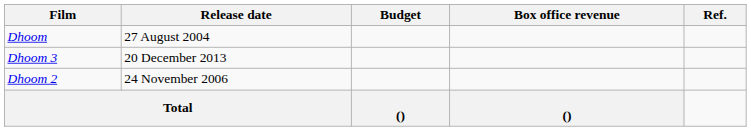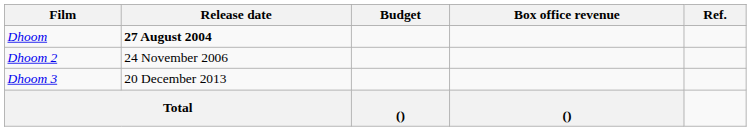Dhoom | Release date: normal -> bold
rows swapped: Dhoom 2 <-> Dhoom 3
